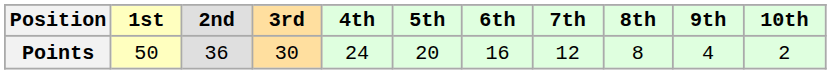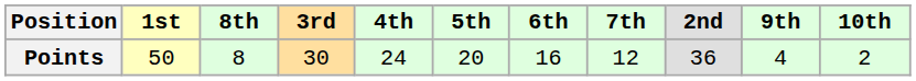columns swapped: 2nd <-> 8th
